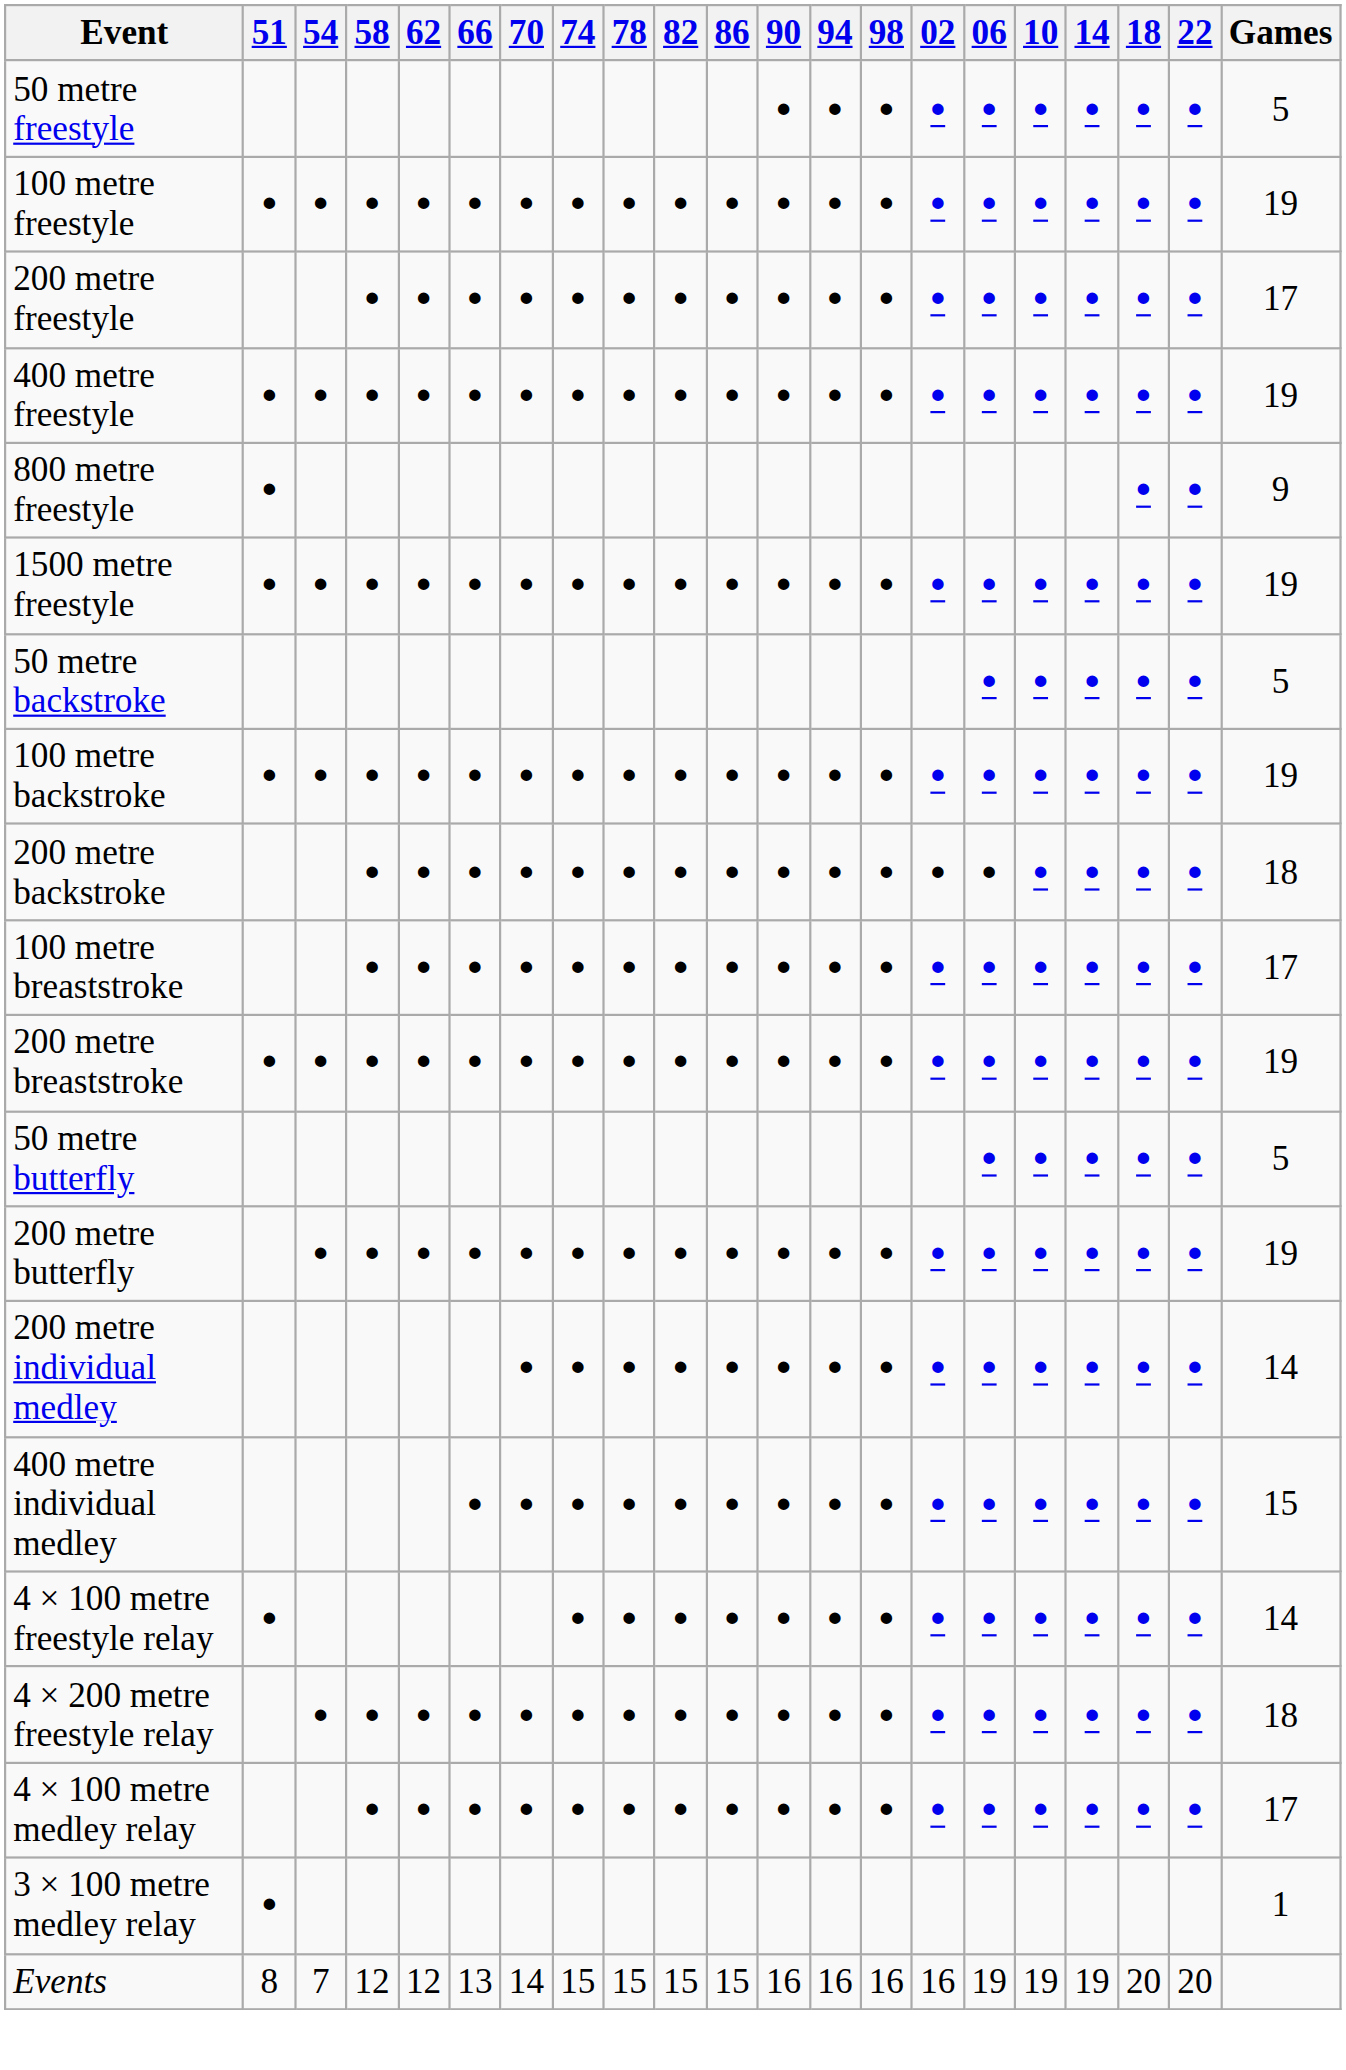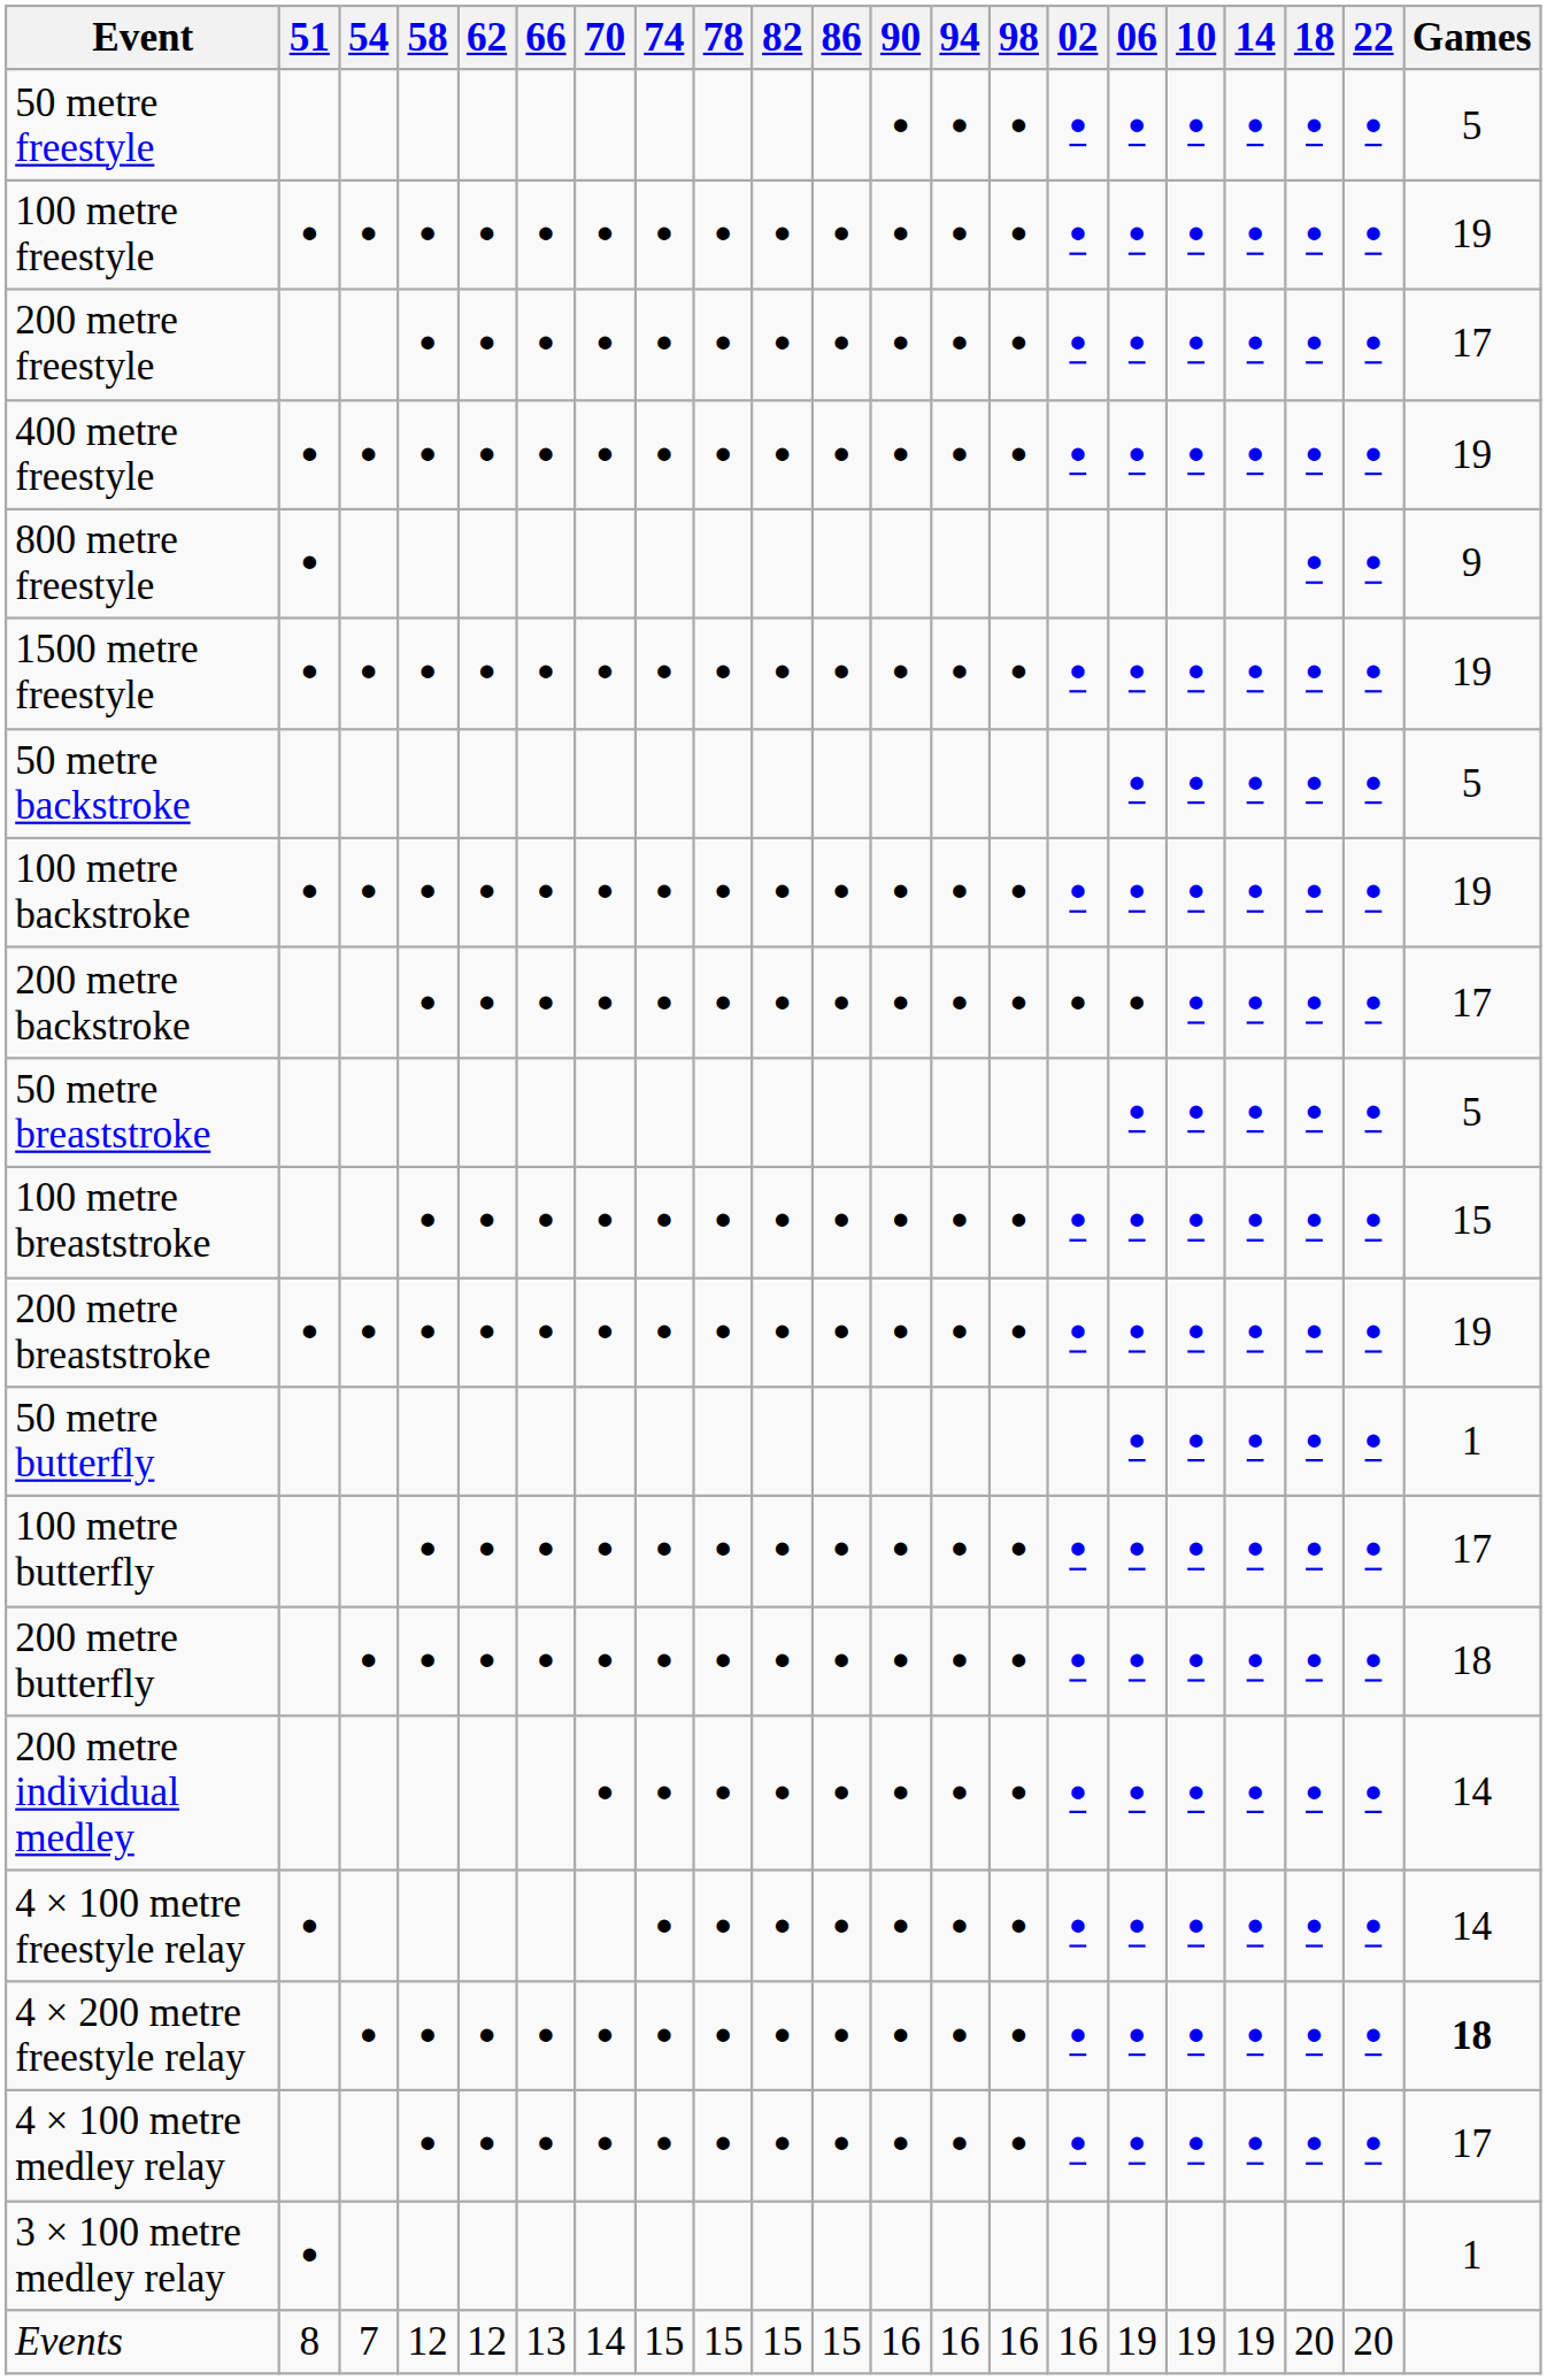200 metre backstroke | Games: 18 -> 17
+ row: 50 metre breaststroke | • | • | • | • | • | 5
100 metre breaststroke | Games: 17 -> 15
50 metre butterfly | Games: 5 -> 1
+ row: 100 metre butterfly | • | • | • | • | • | • | • | • | • | • | • | • | • | • | • | • | • | 17
200 metre butterfly | Games: 19 -> 18
- row: 400 metre individual medley | • | • | • | • | • | • | • | • | • | • | • | • | • | • | • | 15
4 × 200 metre freestyle relay | Games: normal -> bold
